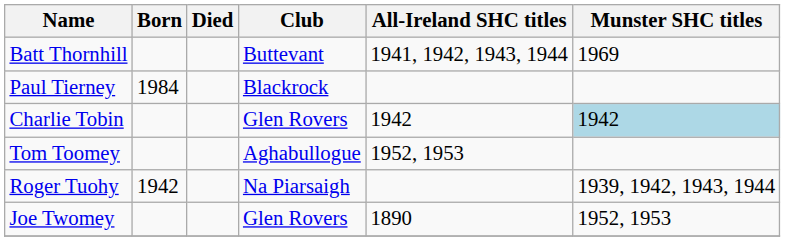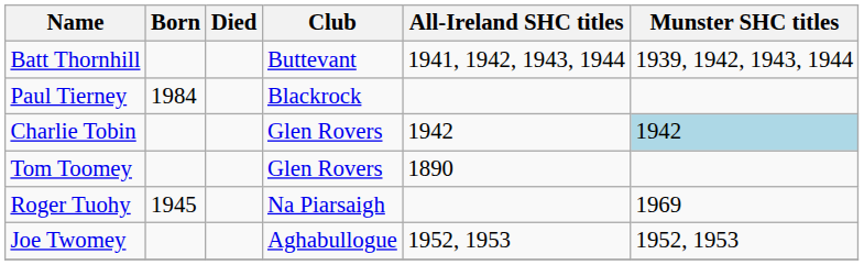Batt Thornhill | Munster SHC titles: 1969 -> 1939, 1942, 1943, 1944
Tom Toomey | Club: Aghabullogue -> Glen Rovers
Tom Toomey | All-Ireland SHC titles: 1952, 1953 -> 1890
Roger Tuohy | Born: 1942 -> 1945
Roger Tuohy | Munster SHC titles: 1939, 1942, 1943, 1944 -> 1969
Joe Twomey | Club: Glen Rovers -> Aghabullogue
Joe Twomey | All-Ireland SHC titles: 1890 -> 1952, 1953
